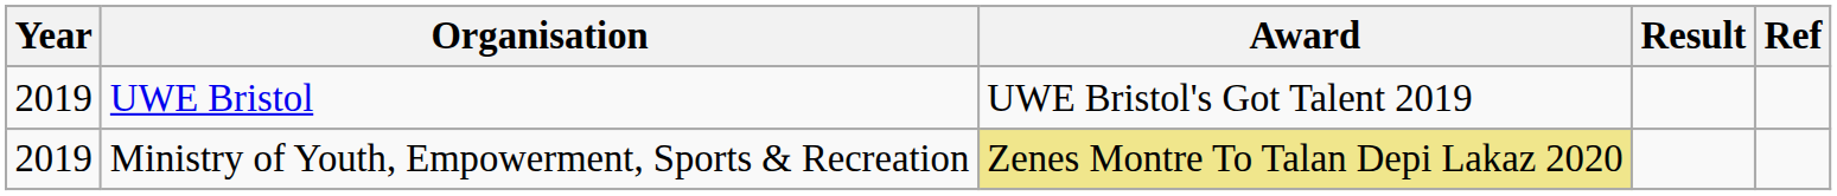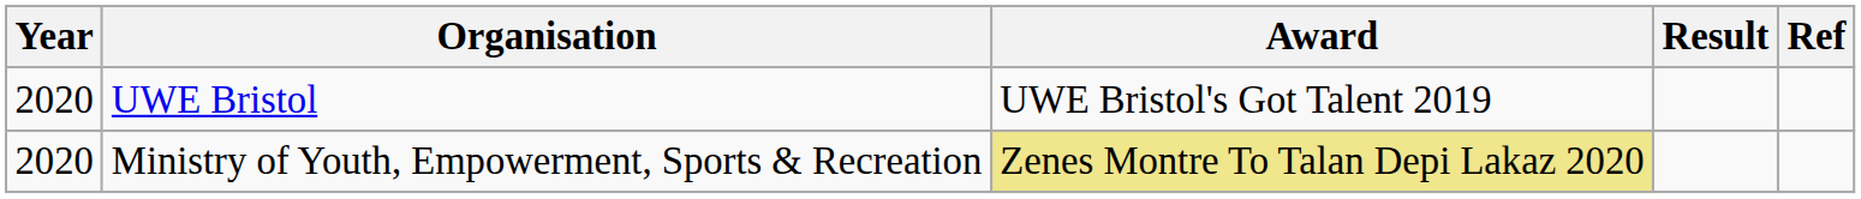UWE Bristol | Year: 2019 -> 2020
Ministry of Youth, Empowerment, Sports & Recreation | Year: 2019 -> 2020
